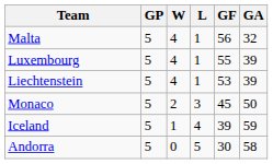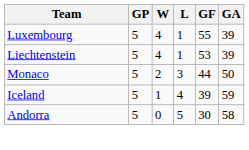- row: Malta | 5 | 4 | 1 | 56 | 32
Monaco | GF: 45 -> 44
